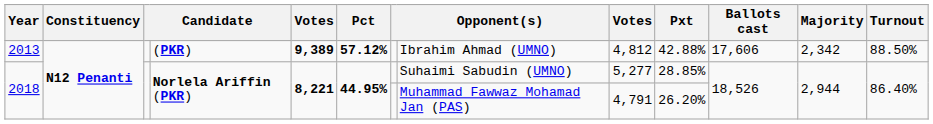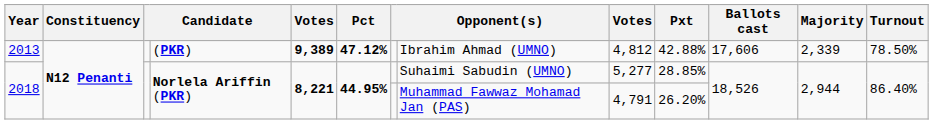2013 | Pct: 57.12% -> 47.12%
2013 | Majority: 2,342 -> 2,339
2013 | Turnout: 88.50% -> 78.50%
